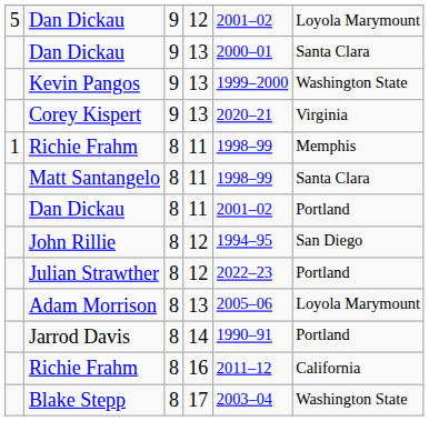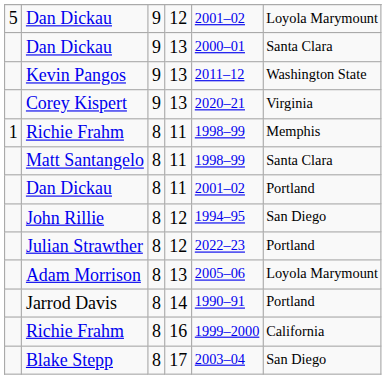Kevin Pangos | column 5: 1999–2000 -> 2011–12
Richie Frahm / 16 | column 5: 2011–12 -> 1999–2000
Blake Stepp | column 6: Washington State -> San Diego
